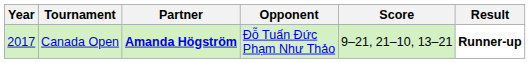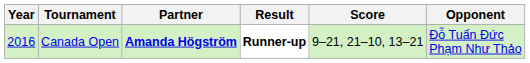columns swapped: Opponent <-> Result
Canada Open | Year: 2017 -> 2016
